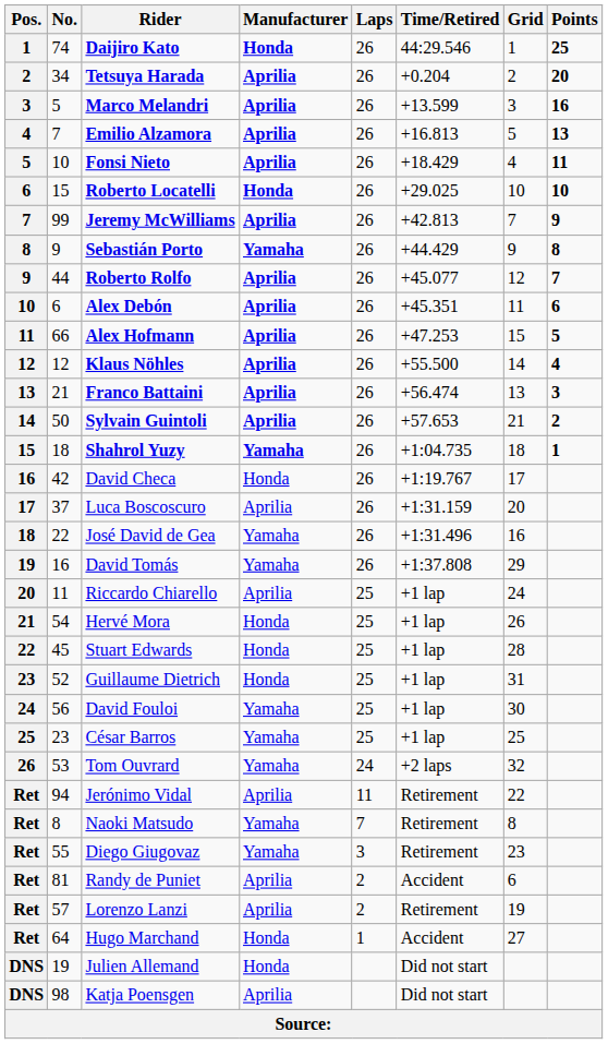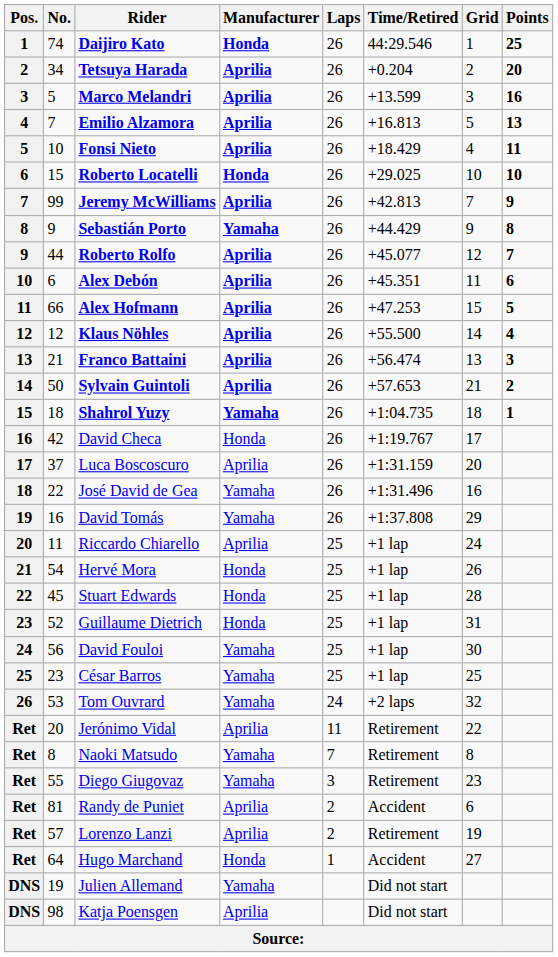Jerónimo Vidal | No.: 94 -> 20
Julien Allemand | Manufacturer: Honda -> Yamaha
